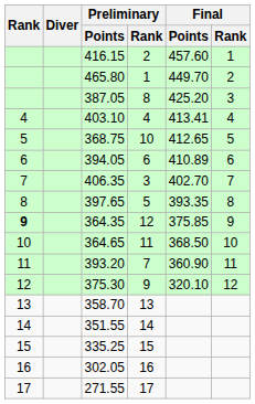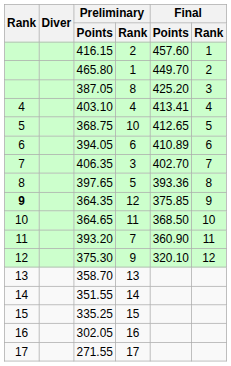397.65 | Final / Points: 393.35 -> 393.36
